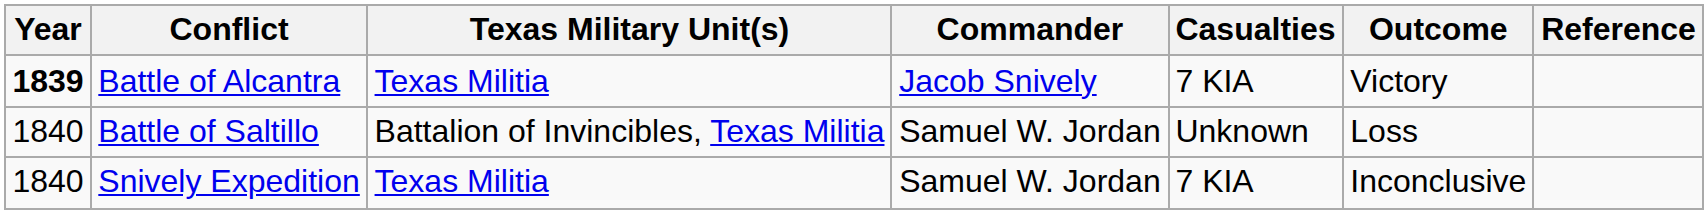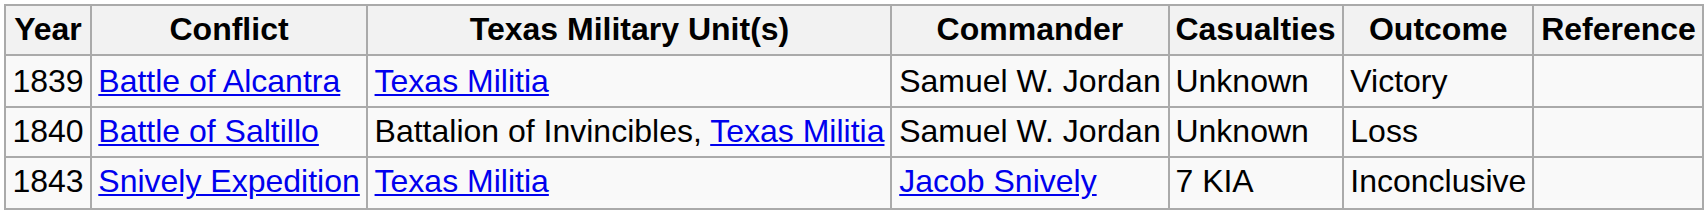Battle of Alcantra | Year: bold -> normal
Battle of Alcantra | Commander: Jacob Snively -> Samuel W. Jordan
Battle of Alcantra | Casualties: 7 KIA -> Unknown
Snively Expedition | Year: 1840 -> 1843
Snively Expedition | Commander: Samuel W. Jordan -> Jacob Snively
